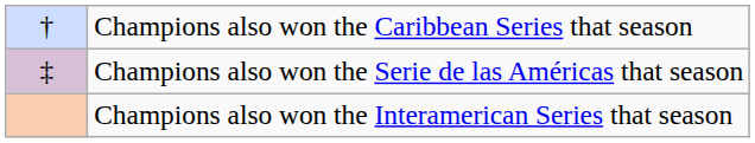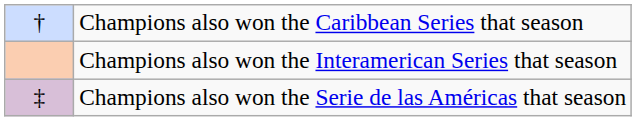rows swapped: Champions also won the Interamerican Series that season <-> Champions also won the Serie de las Américas that season
